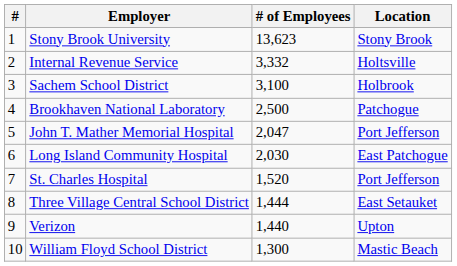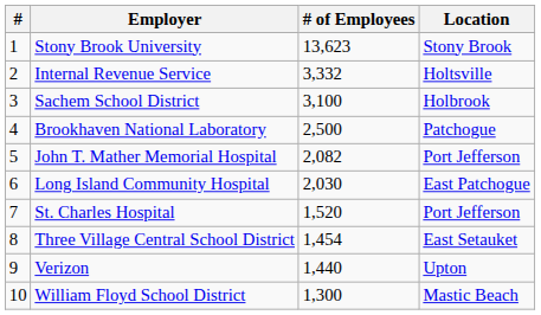John T. Mather Memorial Hospital | # of Employees: 2,047 -> 2,082
Three Village Central School District | # of Employees: 1,444 -> 1,454
